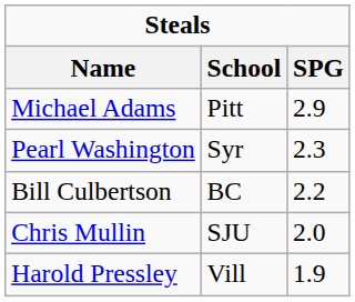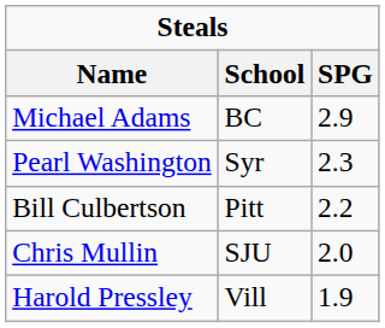Michael Adams | School: Pitt -> BC
Bill Culbertson | School: BC -> Pitt
